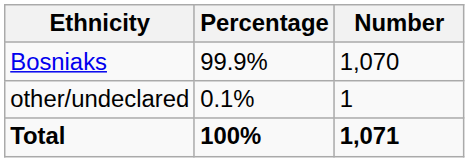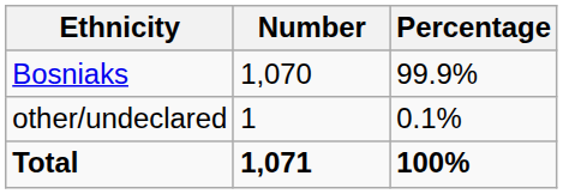columns swapped: Number <-> Percentage
